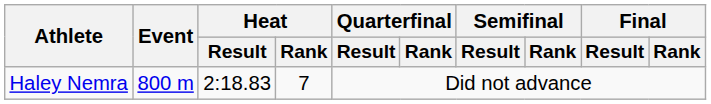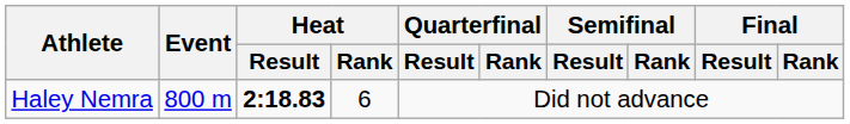Haley Nemra | Heat / Result: normal -> bold
Haley Nemra | Heat / Rank: 7 -> 6
